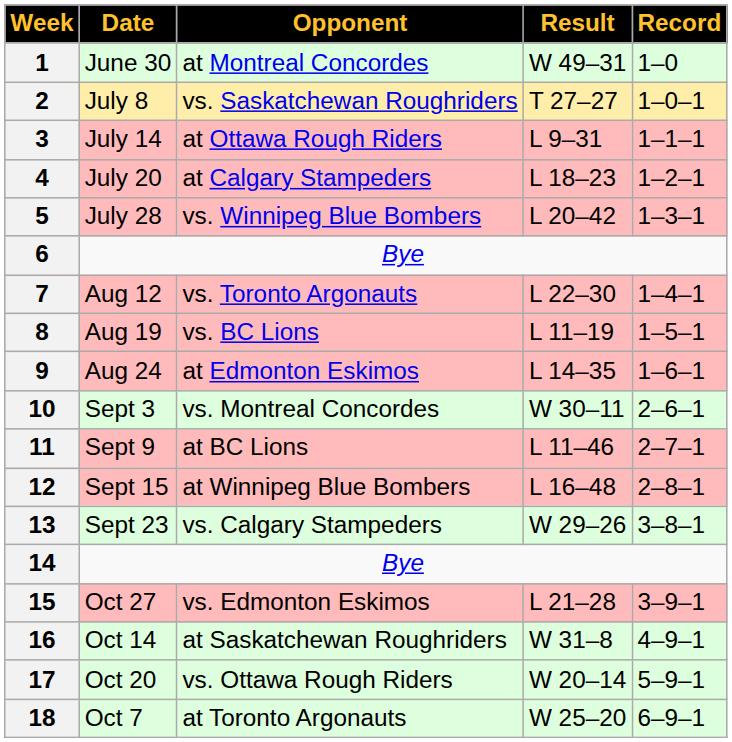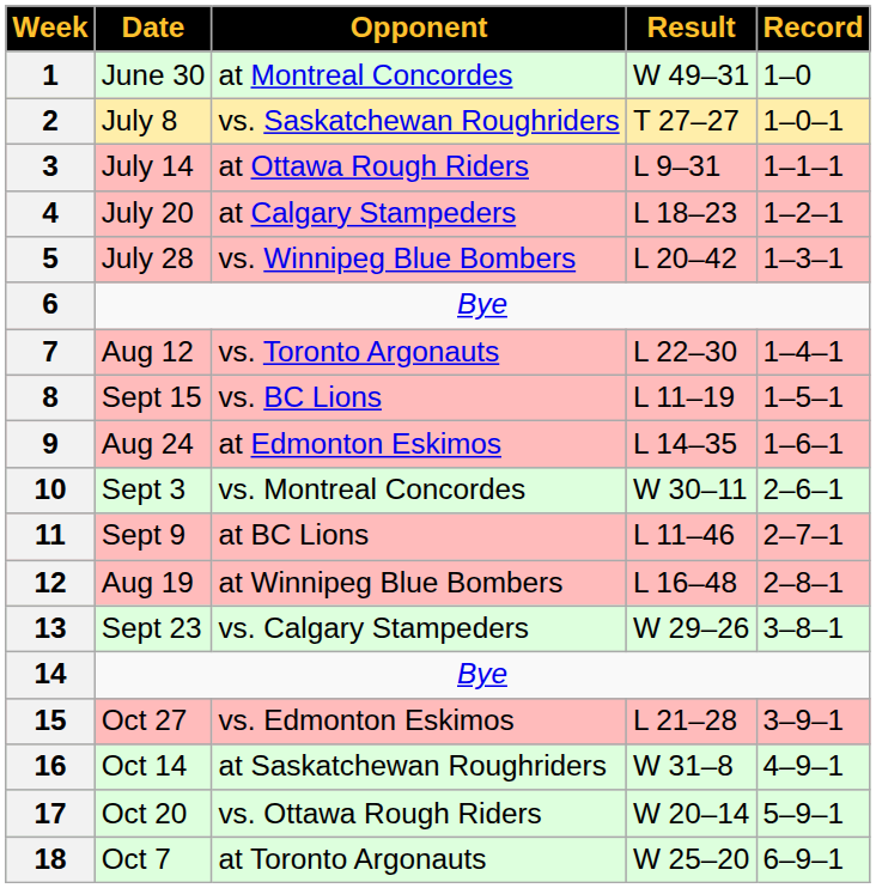8 | Date: Aug 19 -> Sept 15
12 | Date: Sept 15 -> Aug 19
